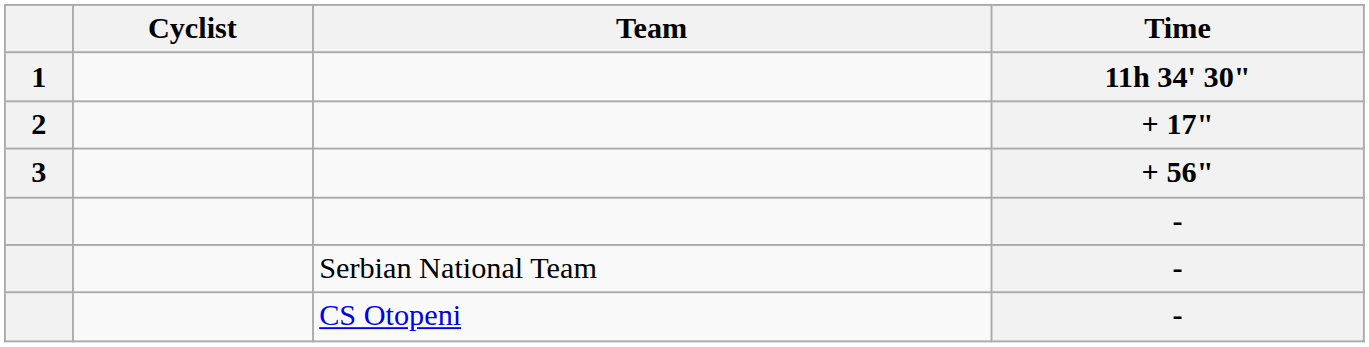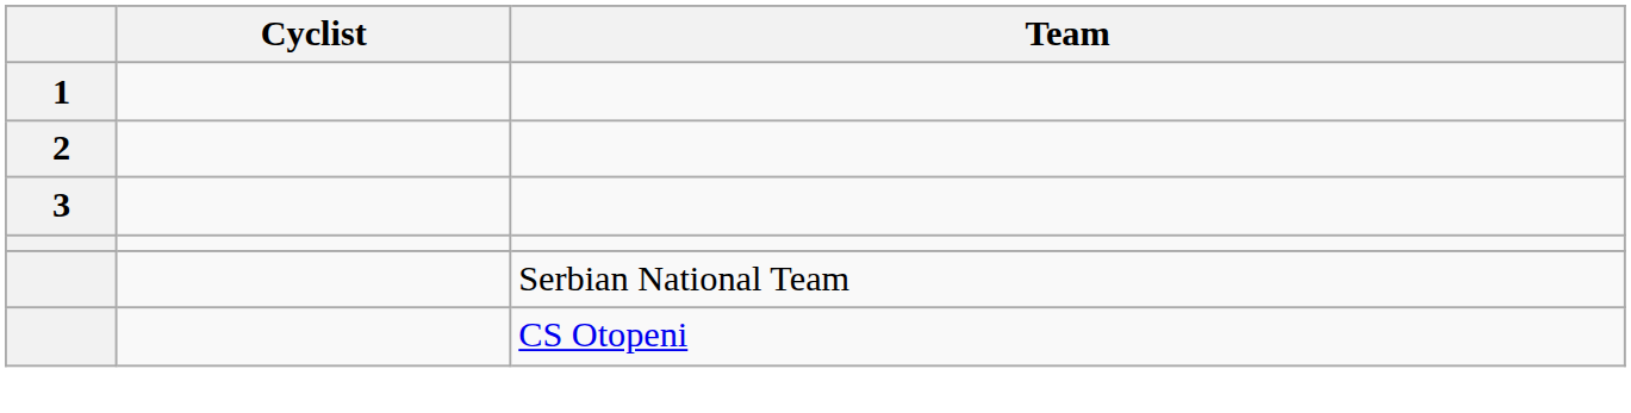- column: Time | 11h 34' 30" | + 17" | + 56" | - | - | -
